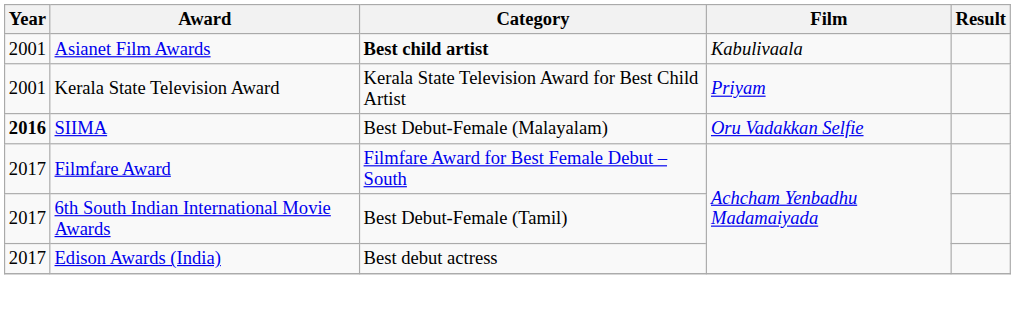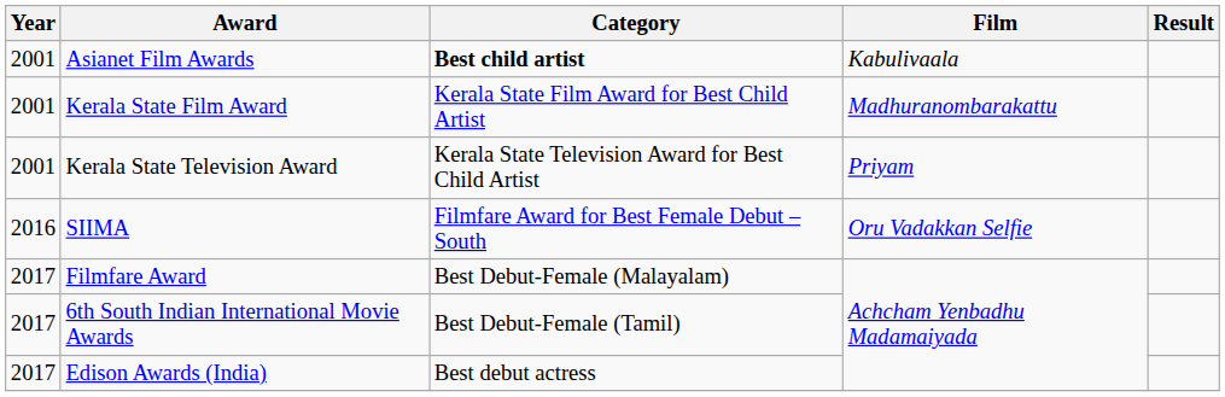+ row: 2001 | Kerala State Film Award | Kerala State Film Award for Best Child Artist | Madhuranombarakattu
SIIMA | Year: bold -> normal
SIIMA | Category: Best Debut-Female (Malayalam) -> Filmfare Award for Best Female Debut – South
Filmfare Award | Category: Filmfare Award for Best Female Debut – South -> Best Debut-Female (Malayalam)
